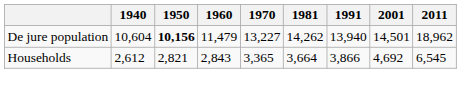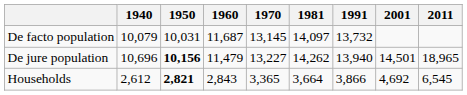+ row: De facto population | 10,079 | 10,031 | 11,687 | 13,145 | 14,097 | 13,732
De jure population | 1940: 10,604 -> 10,696
De jure population | 2011: 18,962 -> 18,965
Households | 1950: normal -> bold
